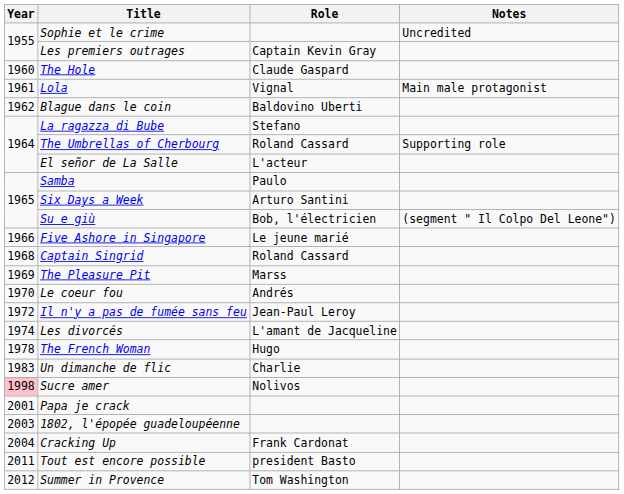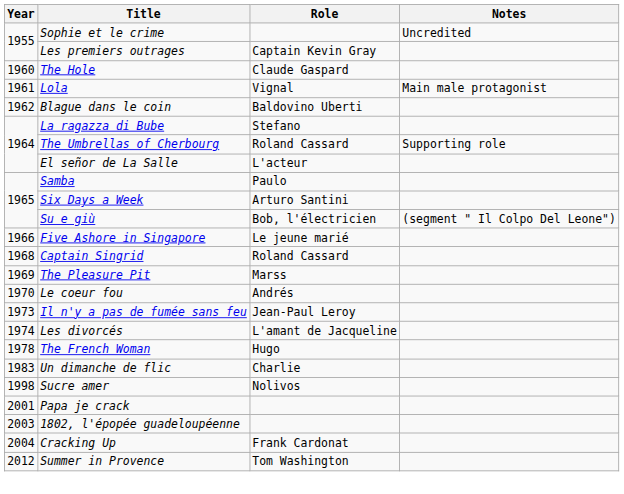Il n'y a pas de fumée sans feu | Year: 1972 -> 1973
Sucre amer | Year: pink background -> no background
- row: 2011 | Tout est encore possible | president Basto
